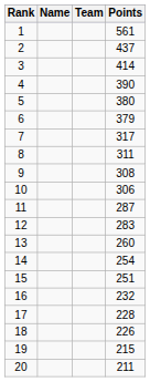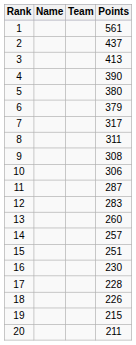3 | Points: 414 -> 413
14 | Points: 254 -> 257
16 | Points: 232 -> 230
